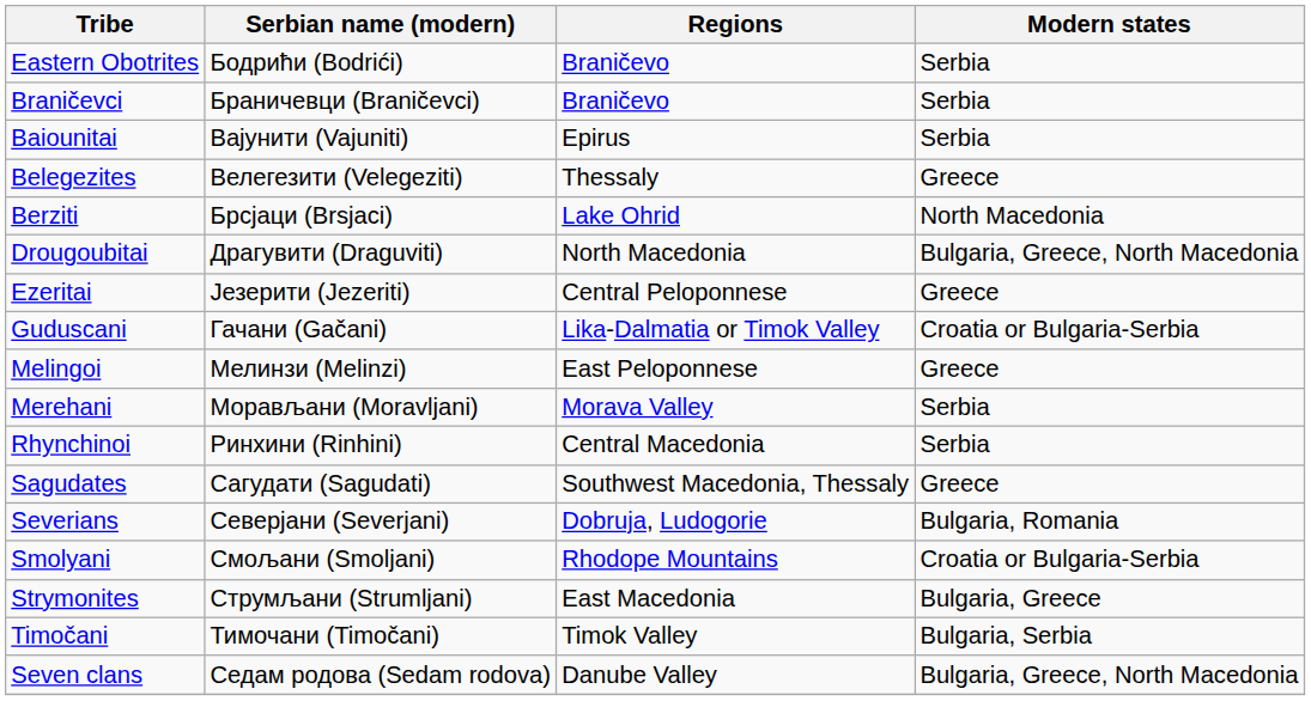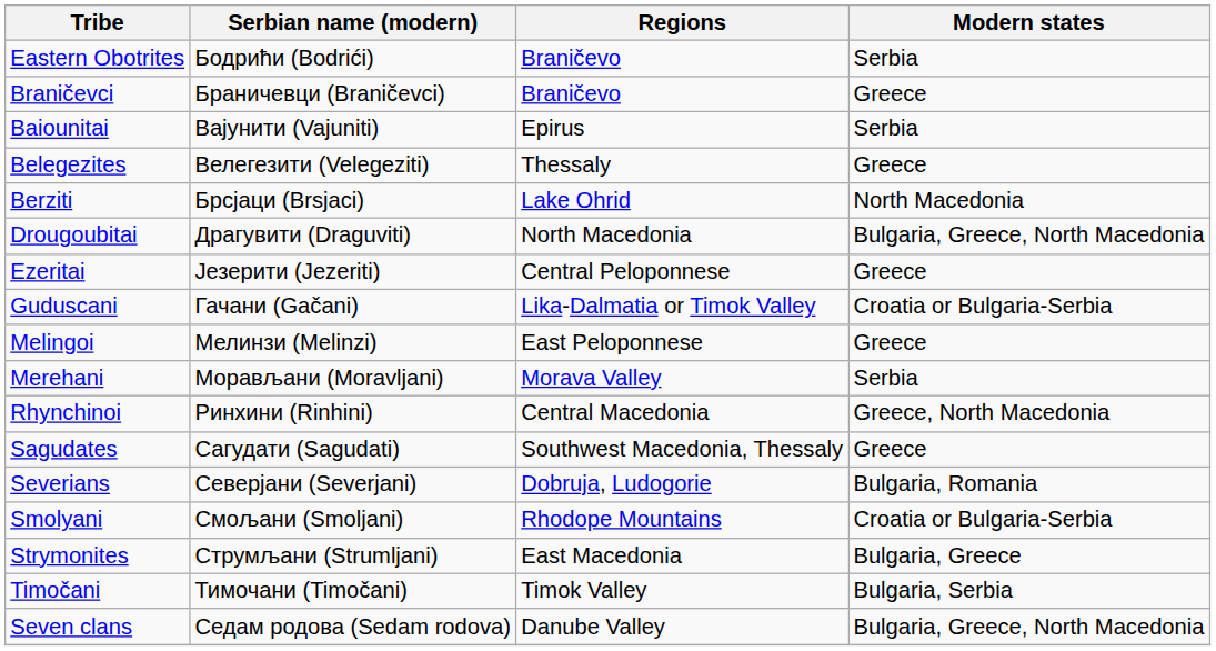Braničevci | Modern states: Serbia -> Greece
Rhynchinoi | Modern states: Serbia -> Greece, North Macedonia
